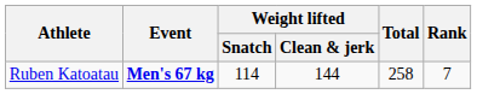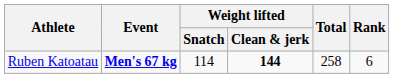Ruben Katoatau | Weight lifted / Clean & jerk: normal -> bold
Ruben Katoatau | Rank: 7 -> 6
